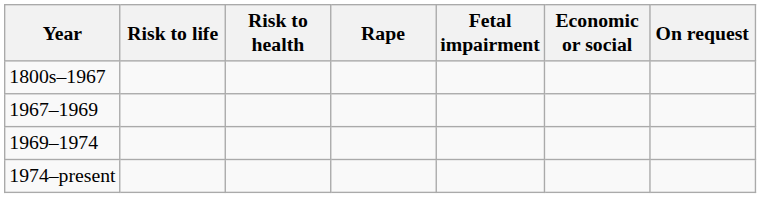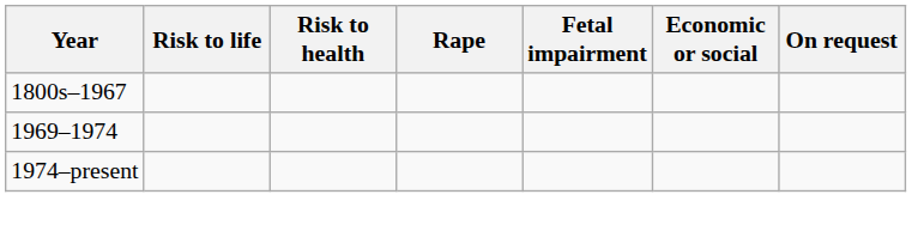- row: 1967–1969
